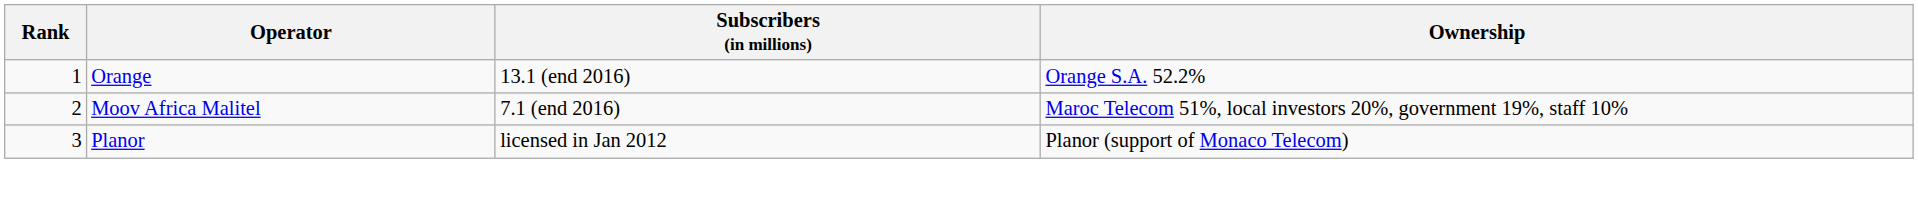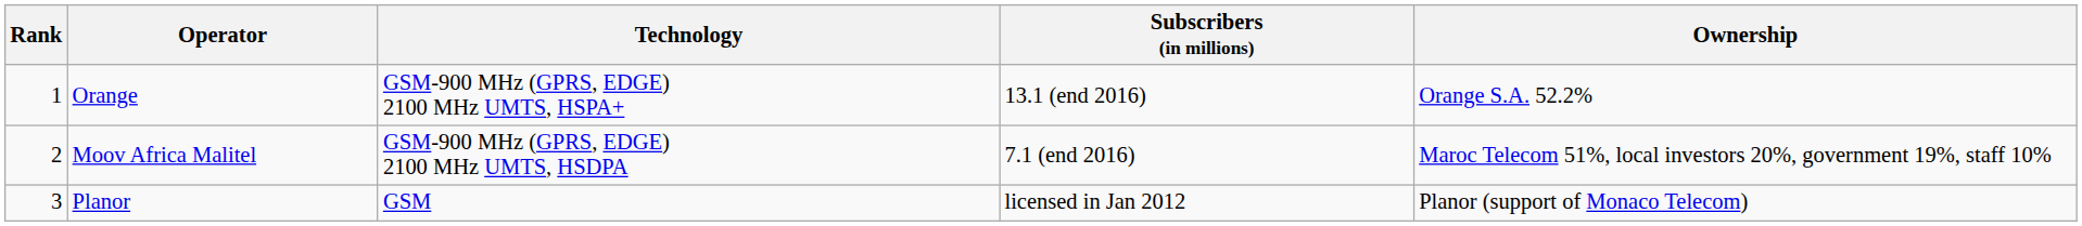+ column: Technology | GSM-900 MHz (GPRS, EDGE) 2100 MHz UMTS, HSPA+ | GSM-900 MHz (GPRS, EDGE) 2100 MHz UMTS, HSDPA | GSM
